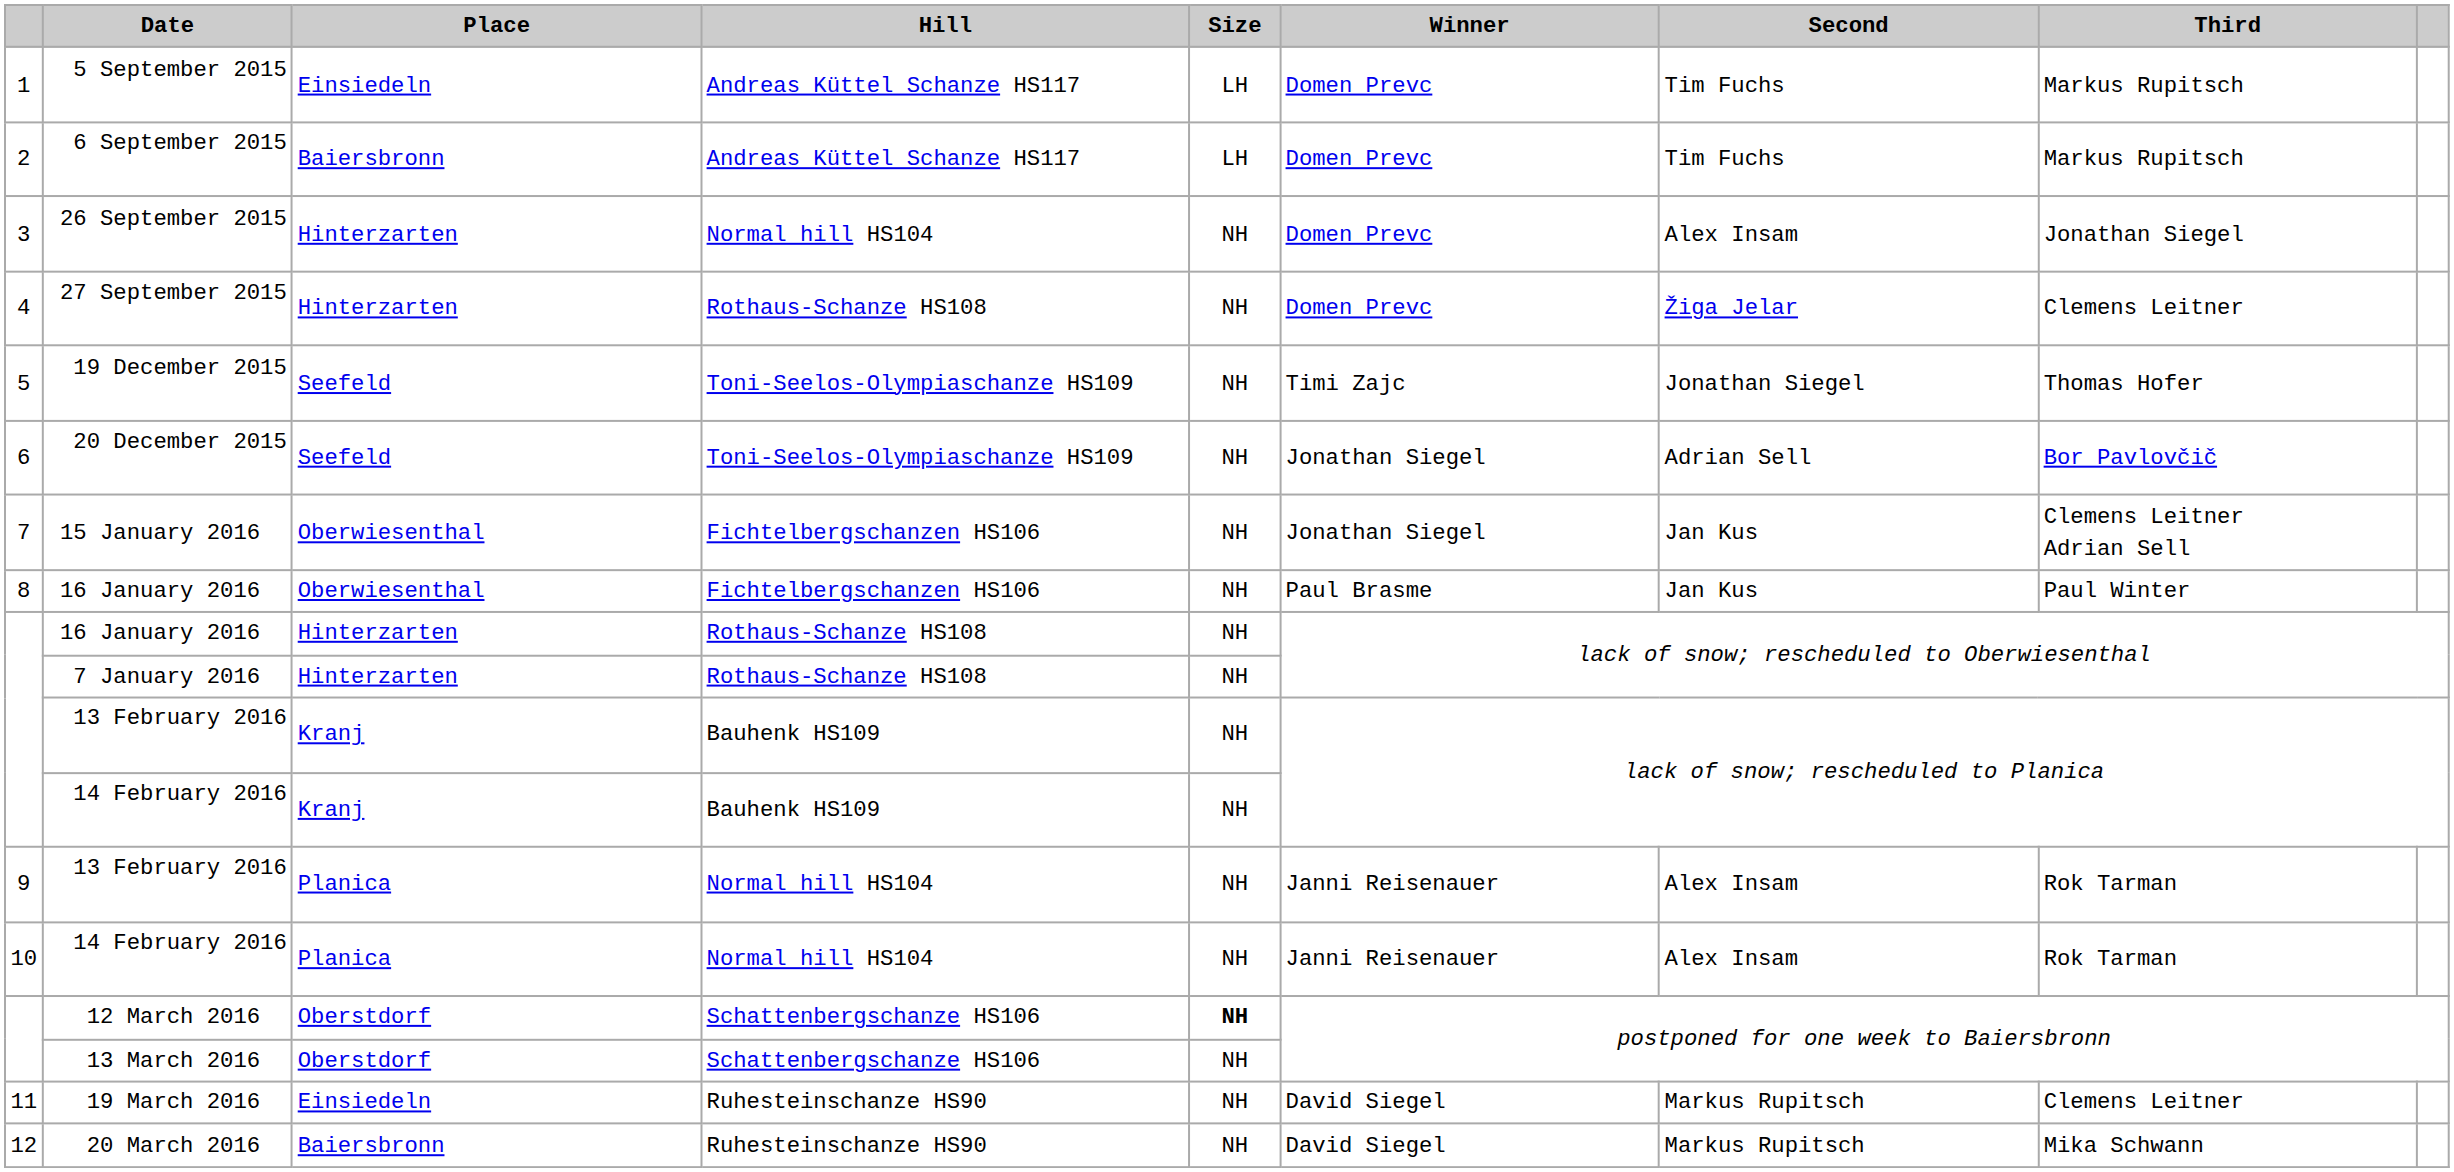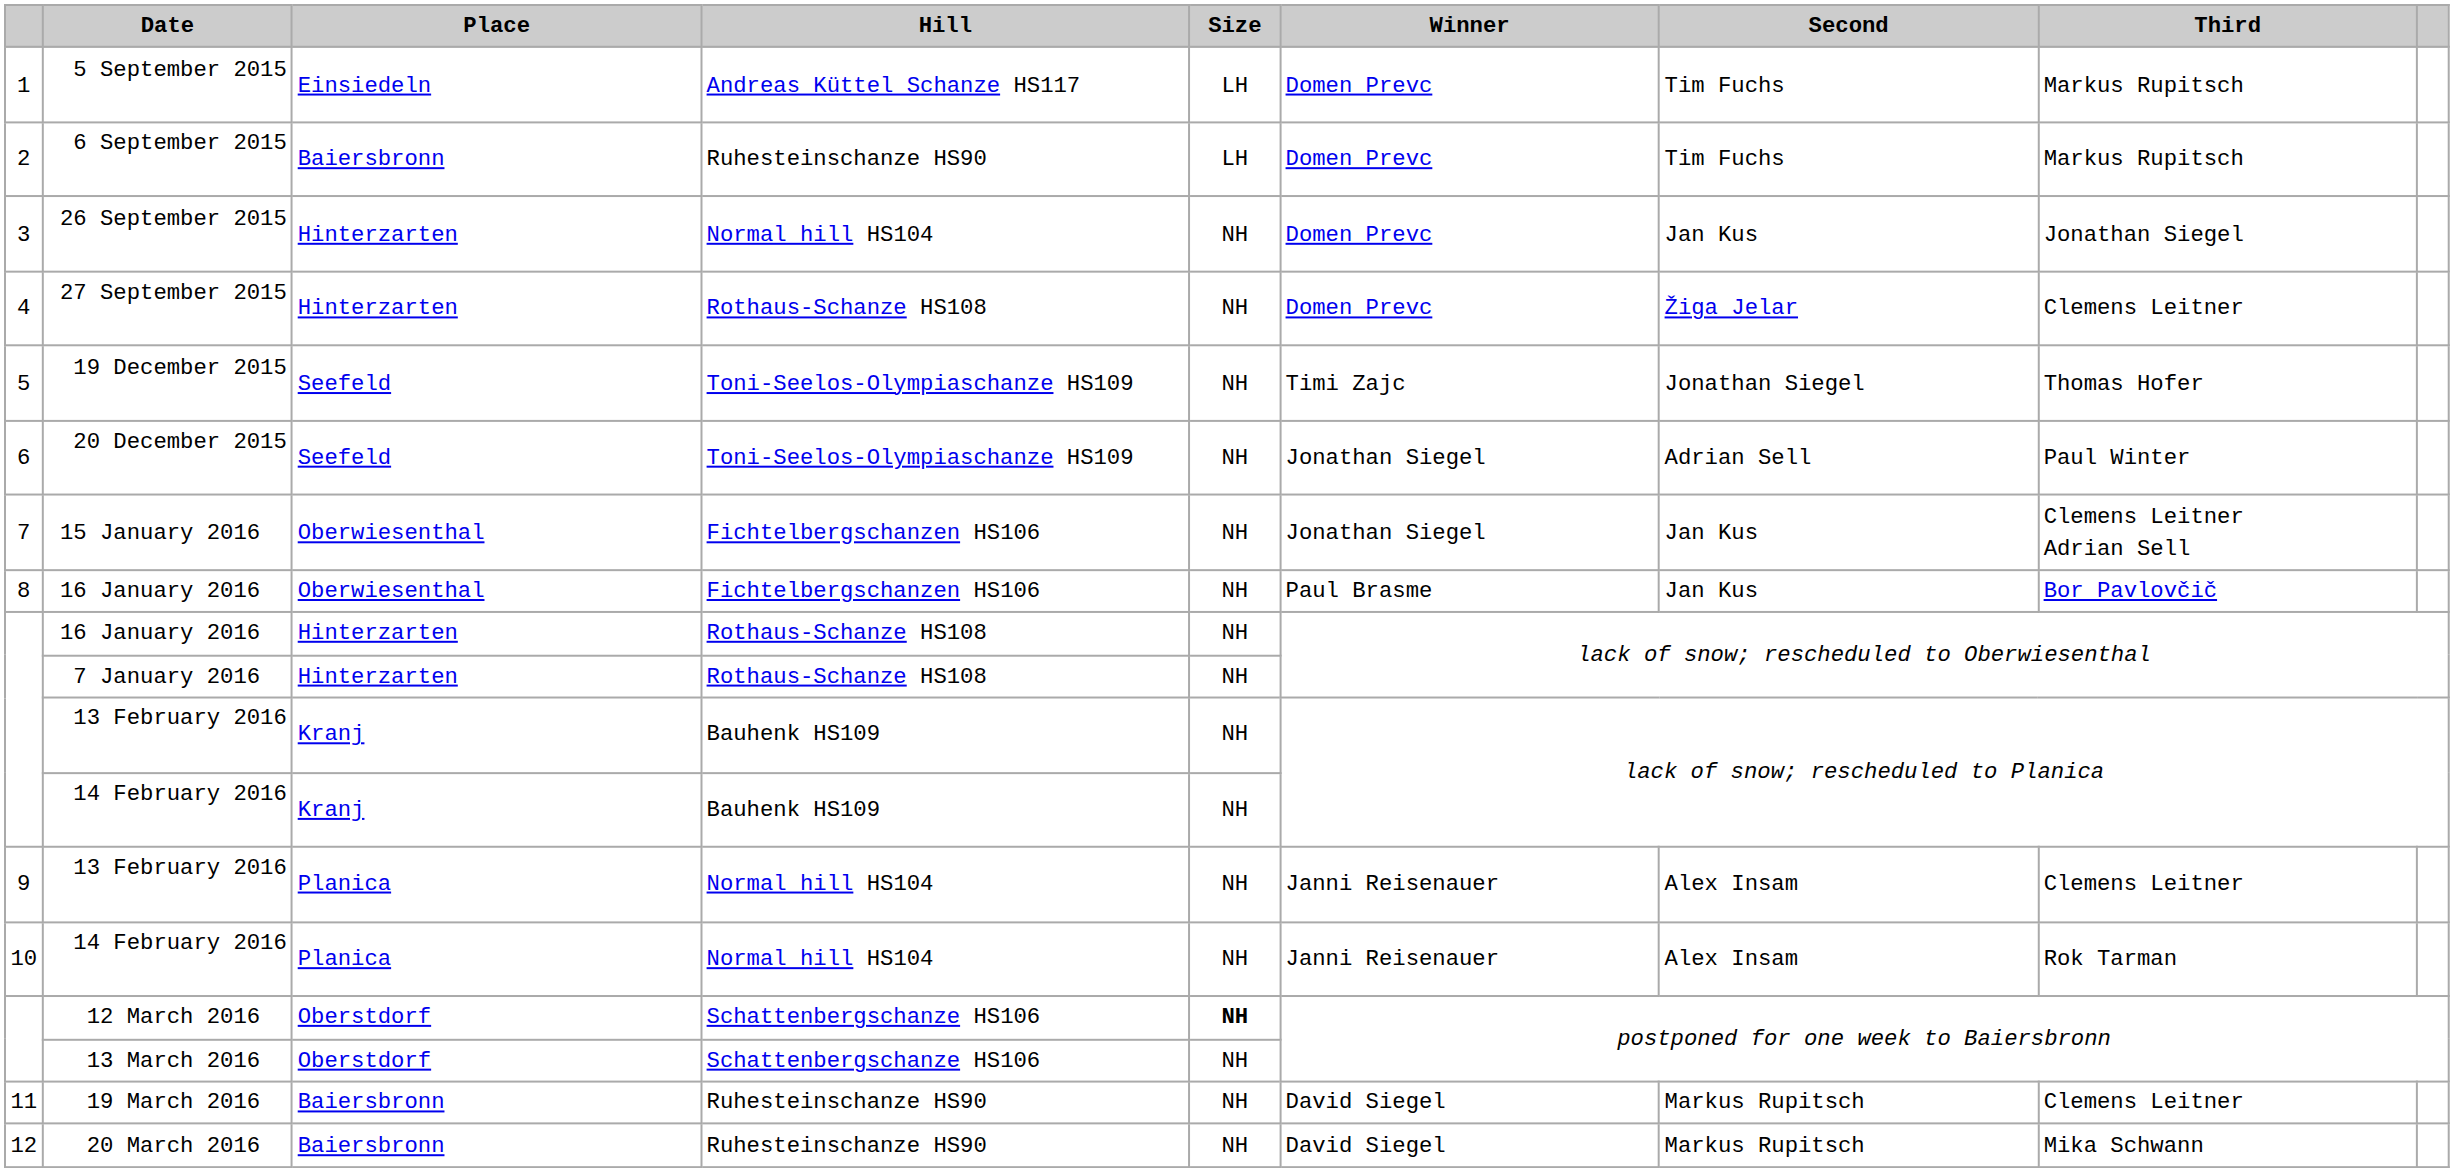6 September 2015 | Hill: Andreas Küttel Schanze HS117 -> Ruhesteinschanze HS90
26 September 2015 | Second: Alex Insam -> Jan Kus
20 December 2015 | Third: Bor Pavlovčič -> Paul Winter
8 / 16 January 2016 | Third: Paul Winter -> Bor Pavlovčič
9 / 13 February 2016 | Third: Rok Tarman -> Clemens Leitner
19 March 2016 | Place: Einsiedeln -> Baiersbronn
